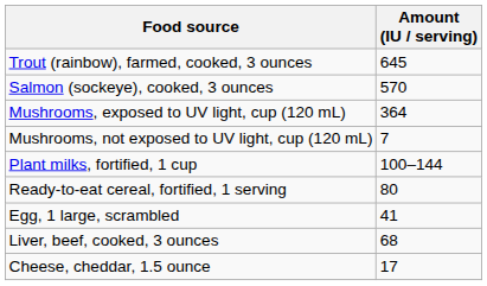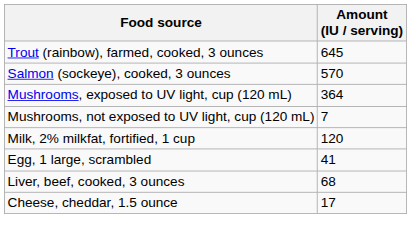+ row: Milk, 2% milkfat, fortified, 1 cup | 120
- row: Plant milks, fortified, 1 cup | 100–144
- row: Ready-to-eat cereal, fortified, 1 serving | 80
